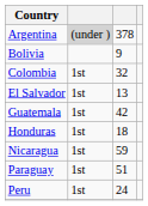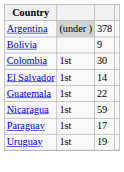Colombia | column 3: 32 -> 30
El Salvador | column 3: 13 -> 14
Guatemala | column 3: 42 -> 22
- row: Honduras | 1st | 18
Paraguay | column 3: 51 -> 17
- row: Peru | 1st | 24
+ row: Uruguay | 1st | 19
